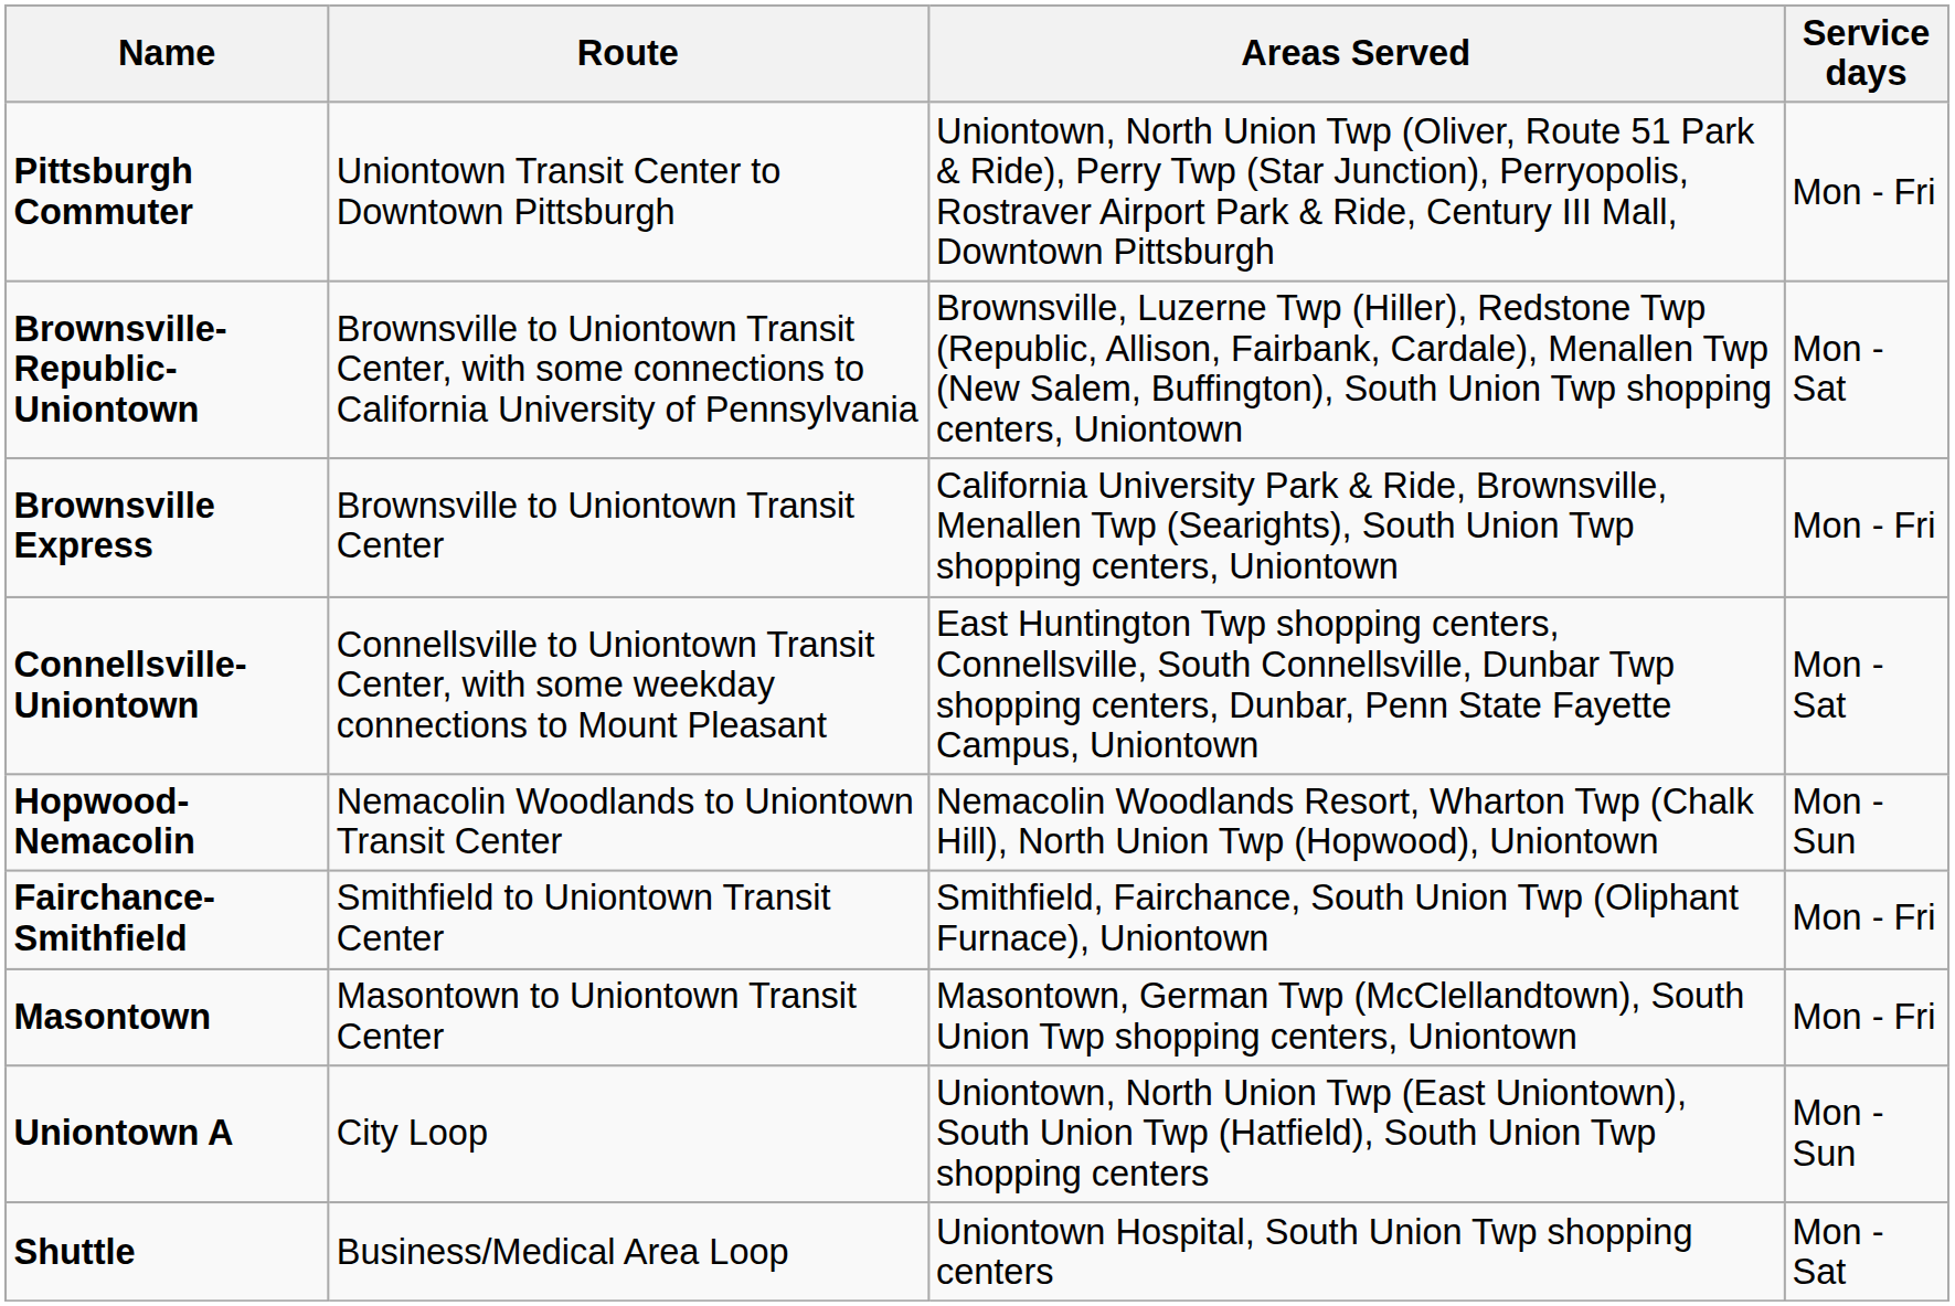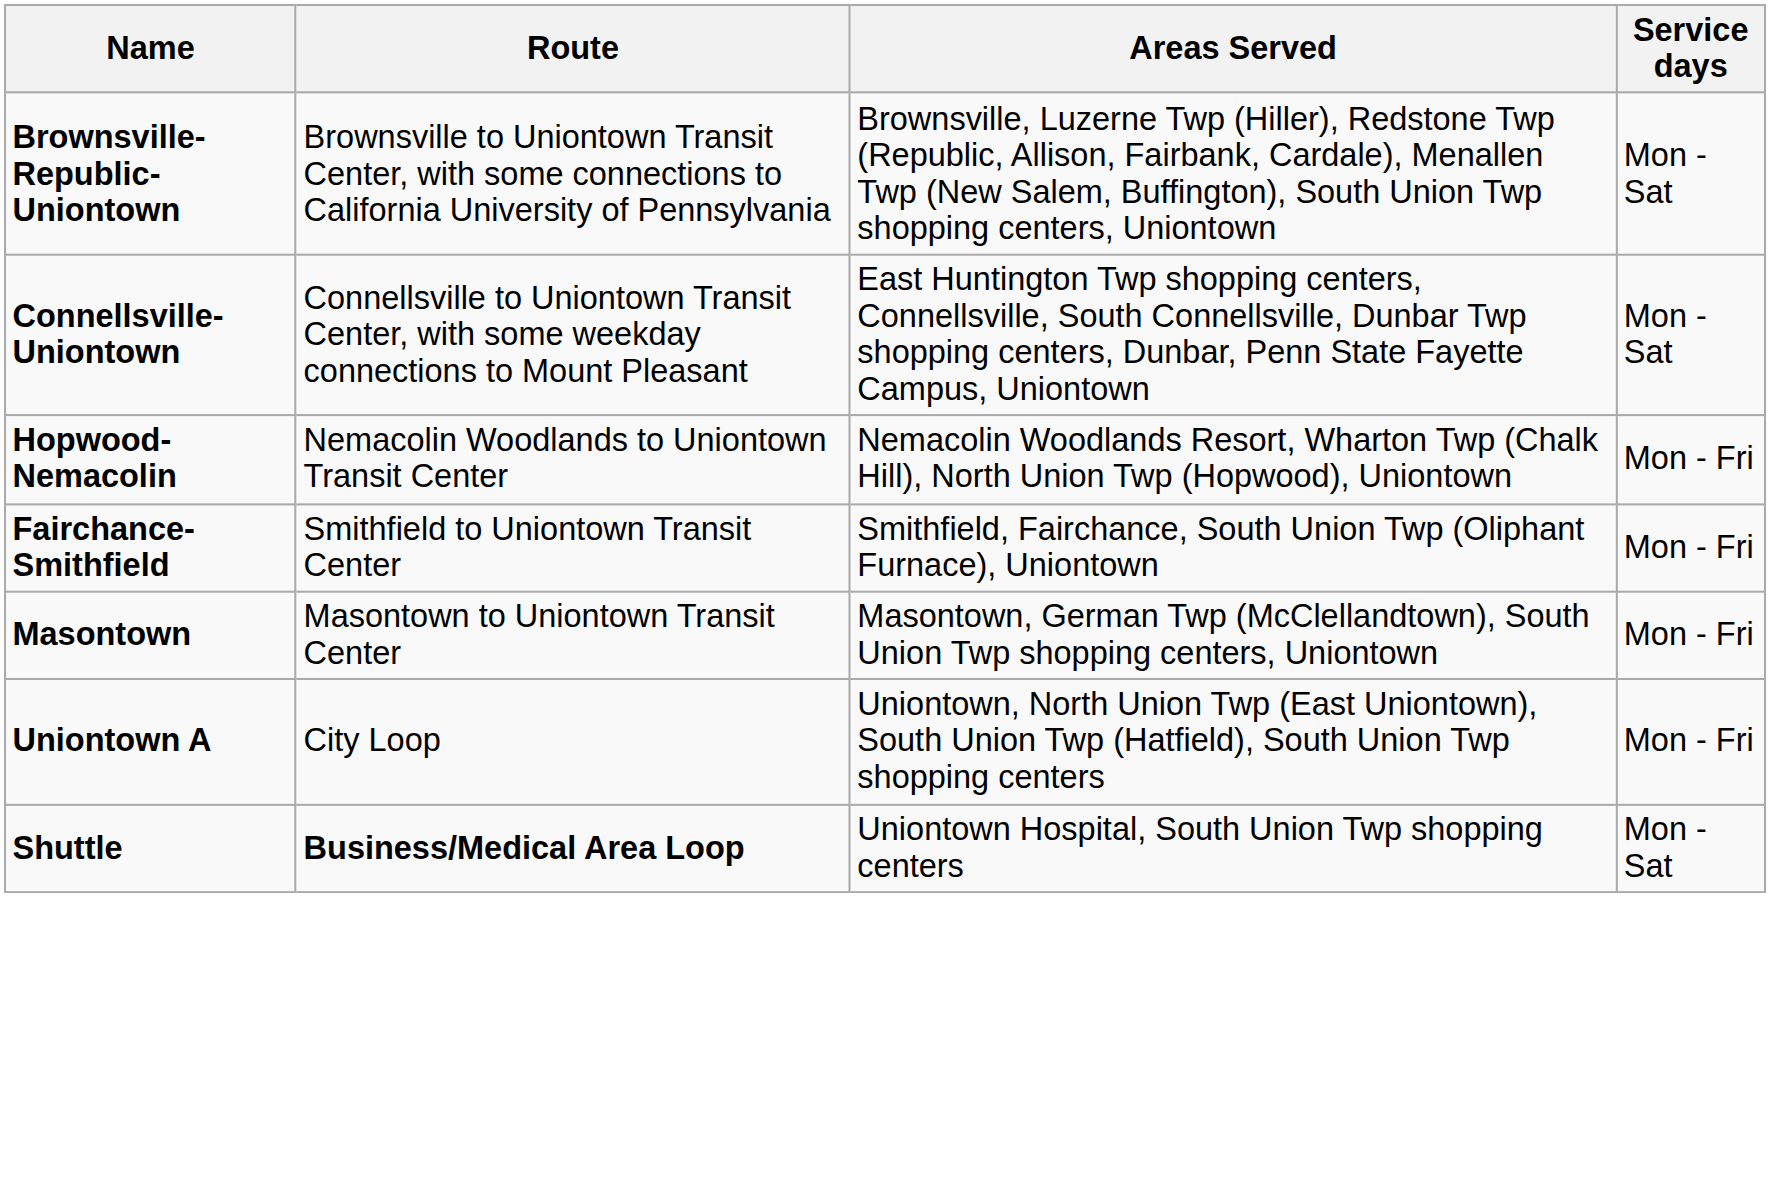- row: Pittsburgh Commuter | Uniontown Transit Center to Downtown Pittsburgh | Uniontown, North Union Twp (Oliver, Route 51 Park & Ride), Perry Twp (Star Junction), Perryopolis, Rostraver Airport Park & Ride, Century III Mall, Downtown Pittsburgh | Mon - Fri
- row: Brownsville Express | Brownsville to Uniontown Transit Center | California University Park & Ride, Brownsville, Menallen Twp (Searights), South Union Twp shopping centers, Uniontown | Mon - Fri
Hopwood-Nemacolin | Service days: Mon - Sun -> Mon - Fri
Uniontown A | Service days: Mon - Sun -> Mon - Fri
Shuttle | Route: normal -> bold
